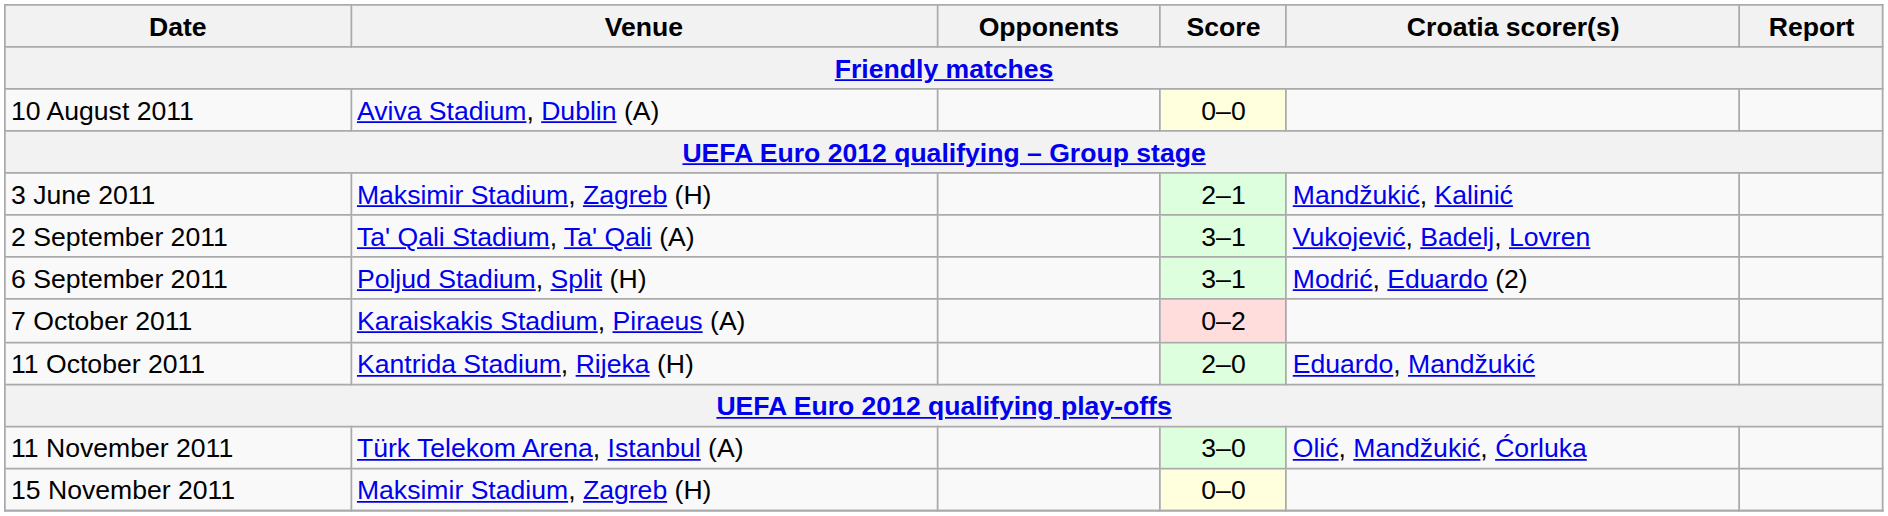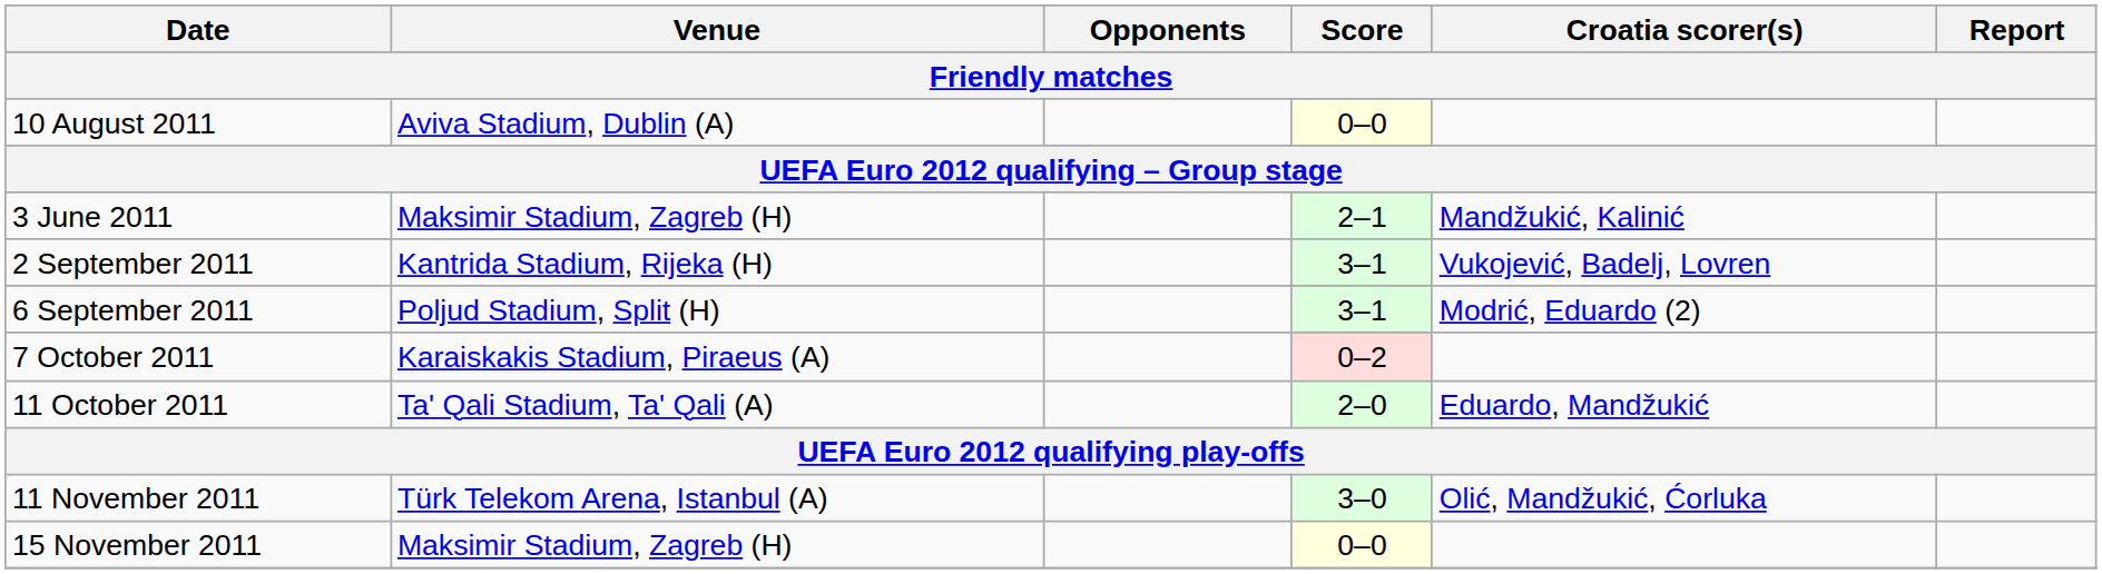2 September 2011 | Venue: Ta' Qali Stadium, Ta' Qali (A) -> Kantrida Stadium, Rijeka (H)
11 October 2011 | Venue: Kantrida Stadium, Rijeka (H) -> Ta' Qali Stadium, Ta' Qali (A)
